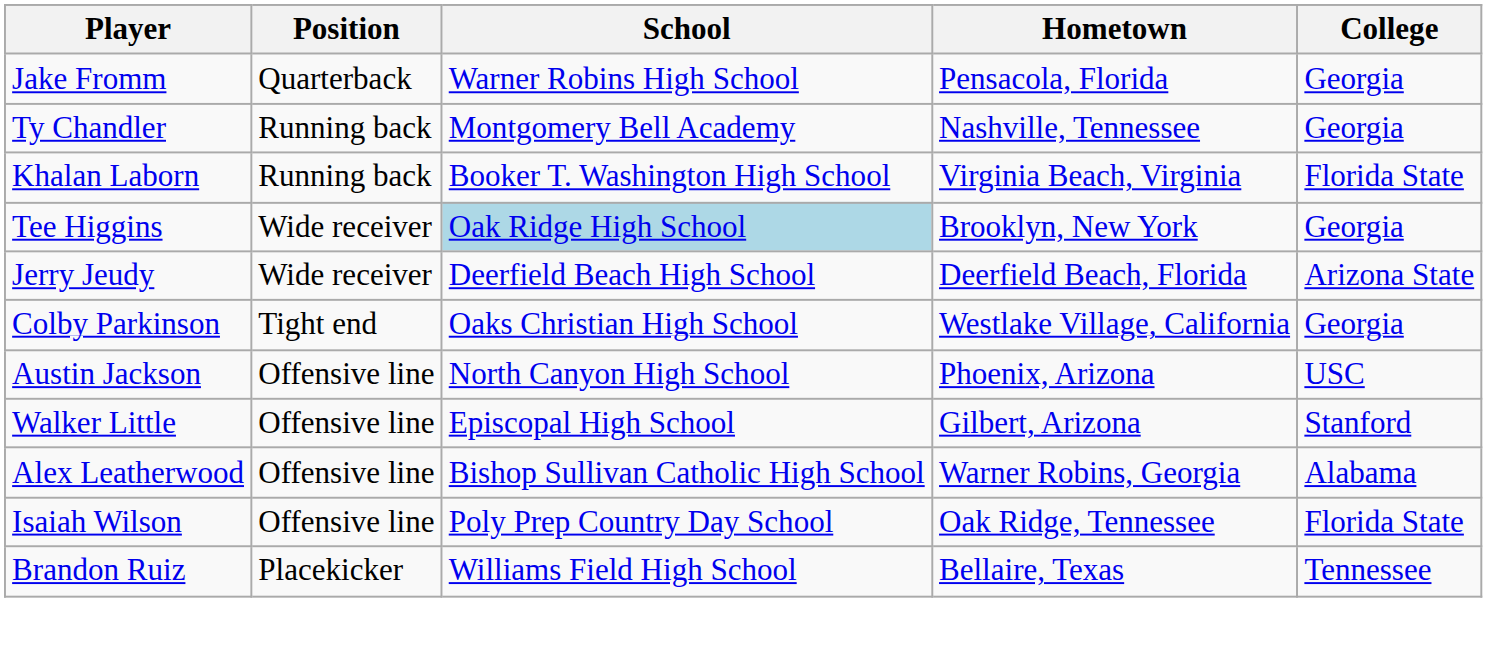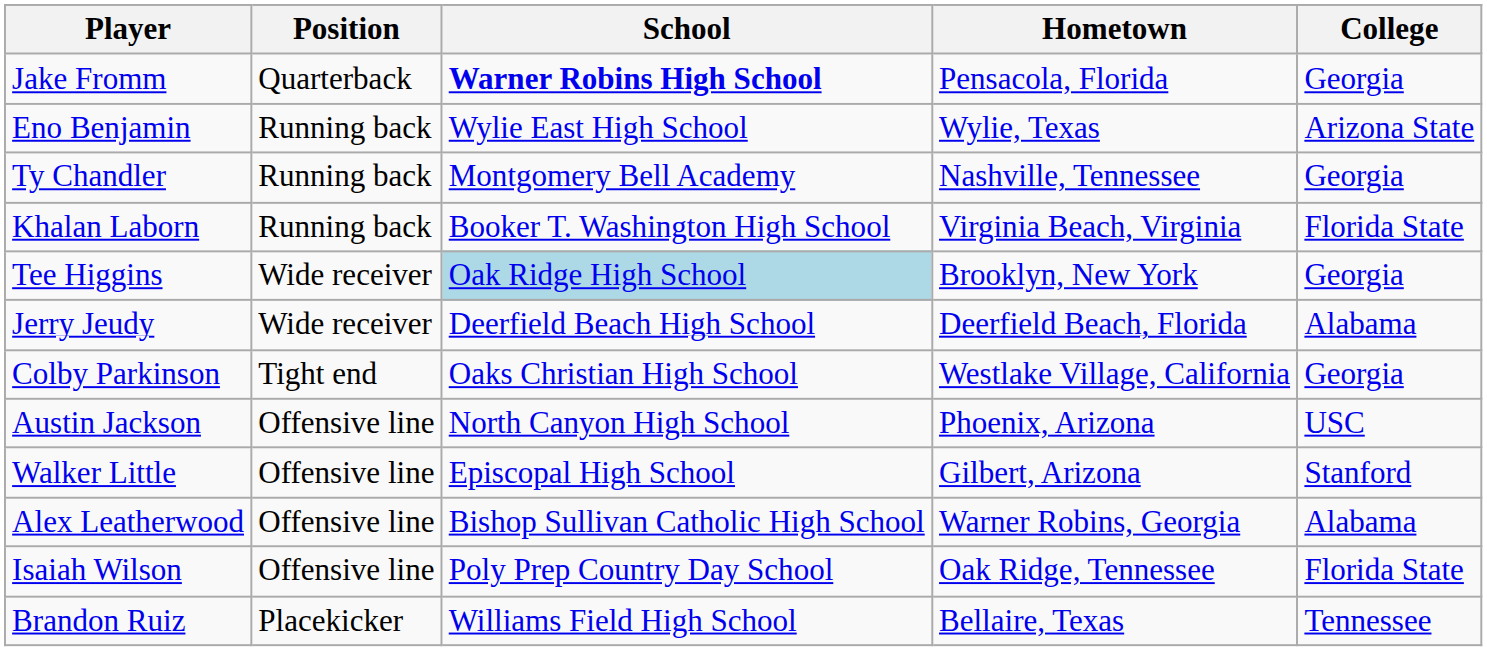Jake Fromm | School: normal -> bold
+ row: Eno Benjamin | Running back | Wylie East High School | Wylie, Texas | Arizona State
Jerry Jeudy | College: Arizona State -> Alabama
